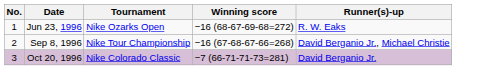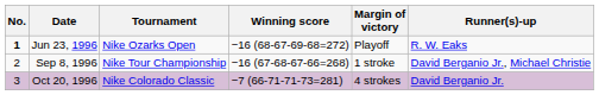+ column: Margin of victory | Playoff | 1 stroke | 4 strokes
Jun 23, 1996 | No.: normal -> bold
